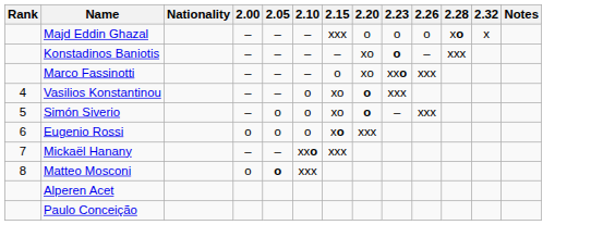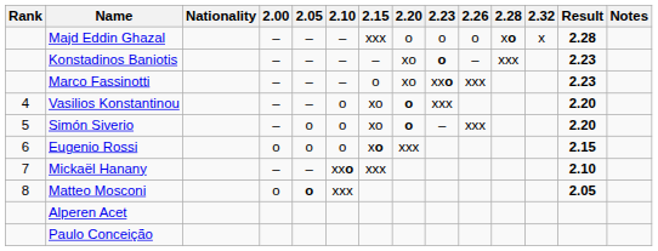+ column: Result | 2.28 | 2.23 | 2.23 | 2.20 | 2.20 | 2.15 | 2.10 | 2.05
